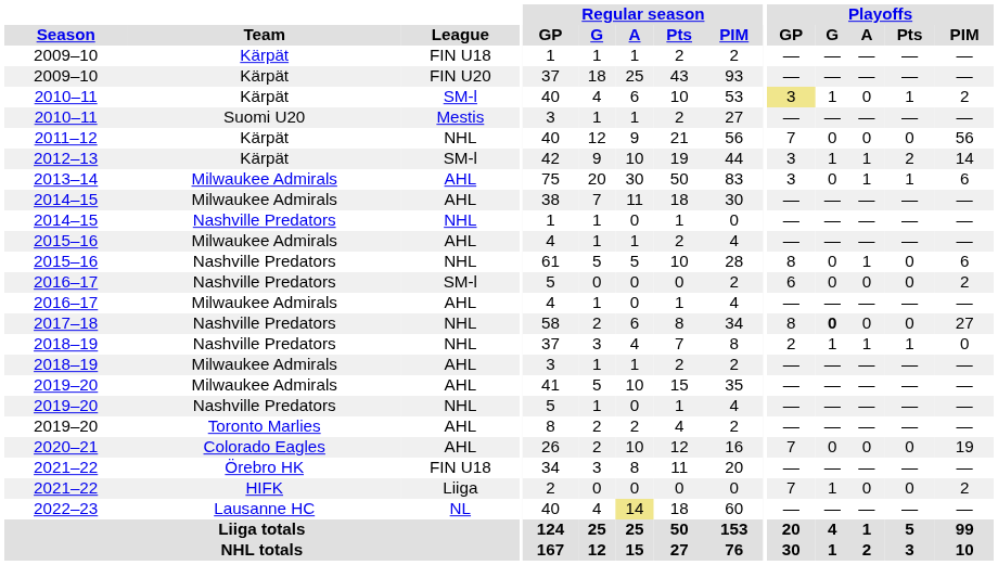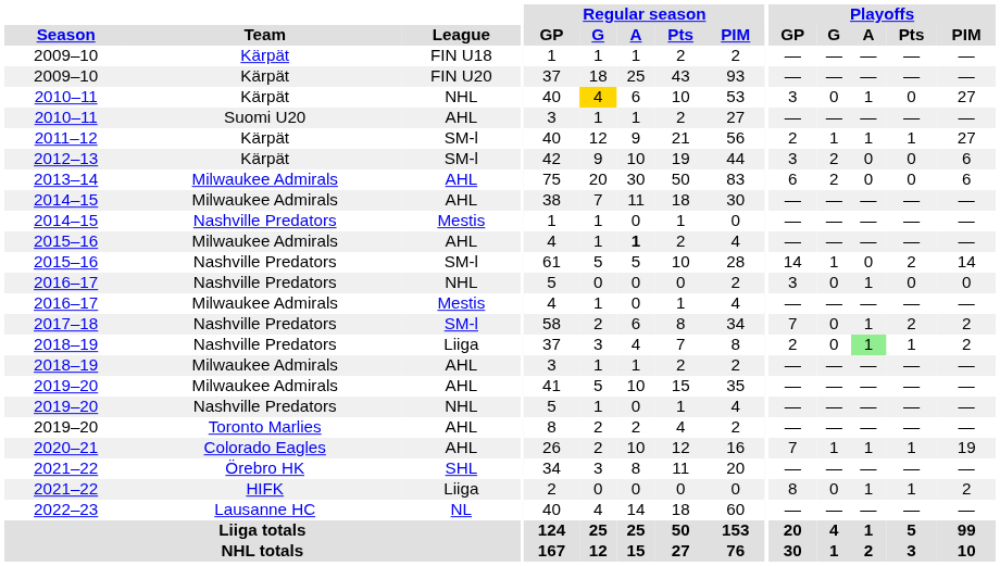2010–11 / Kärpät | League: SM-l -> NHL
2010–11 / Kärpät | Regular season / G: no background -> gold background
2010–11 / Kärpät | Playoffs / GP: khaki background -> no background
2010–11 / Kärpät | Playoffs / G: 1 -> 0
2010–11 / Kärpät | Playoffs / A: 0 -> 1
2010–11 / Kärpät | Playoffs / Pts: 1 -> 0
2010–11 / Kärpät | Playoffs / PIM: 2 -> 27
2010–11 / Suomi U20 | League: Mestis -> AHL
2011–12 | League: NHL -> SM-l
2011–12 | Playoffs / GP: 7 -> 2
2011–12 | Playoffs / G: 0 -> 1
2011–12 | Playoffs / A: 0 -> 1
2011–12 | Playoffs / Pts: 0 -> 1
2011–12 | Playoffs / PIM: 56 -> 27
2012–13 | Playoffs / G: 1 -> 2
2012–13 | Playoffs / A: 1 -> 0
2012–13 | Playoffs / Pts: 2 -> 0
2012–13 | Playoffs / PIM: 14 -> 6
2013–14 | Playoffs / GP: 3 -> 6
2013–14 | Playoffs / G: 0 -> 2
2013–14 | Playoffs / A: 1 -> 0
2013–14 | Playoffs / Pts: 1 -> 0
2014–15 / Nashville Predators | League: NHL -> Mestis
2015–16 / Milwaukee Admirals | Regular season / A: normal -> bold
2015–16 / Nashville Predators | League: NHL -> SM-l
2015–16 / Nashville Predators | Playoffs / GP: 8 -> 14
2015–16 / Nashville Predators | Playoffs / G: 0 -> 1
2015–16 / Nashville Predators | Playoffs / A: 1 -> 0
2015–16 / Nashville Predators | Playoffs / Pts: 0 -> 2
2015–16 / Nashville Predators | Playoffs / PIM: 6 -> 14
2016–17 / Nashville Predators | League: SM-l -> NHL
2016–17 / Nashville Predators | Playoffs / GP: 6 -> 3
2016–17 / Nashville Predators | Playoffs / A: 0 -> 1
2016–17 / Nashville Predators | Playoffs / PIM: 2 -> 0
2016–17 / Milwaukee Admirals | League: AHL -> Mestis
2017–18 | League: NHL -> SM-l
2017–18 | Playoffs / GP: 8 -> 7
2017–18 | Playoffs / G: bold -> normal
2017–18 | Playoffs / A: 0 -> 1
2017–18 | Playoffs / Pts: 0 -> 2
2017–18 | Playoffs / PIM: 27 -> 2
2018–19 / Nashville Predators | League: NHL -> Liiga
2018–19 / Nashville Predators | Playoffs / G: 1 -> 0
2018–19 / Nashville Predators | Playoffs / A: no background -> lightgreen background
2018–19 / Nashville Predators | Playoffs / PIM: 0 -> 2
2020–21 | Playoffs / G: 0 -> 1
2020–21 | Playoffs / A: 0 -> 1
2020–21 | Playoffs / Pts: 0 -> 1
2021–22 / Örebro HK | League: FIN U18 -> SHL
2021–22 / HIFK | Playoffs / GP: 7 -> 8
2021–22 / HIFK | Playoffs / G: 1 -> 0
2021–22 / HIFK | Playoffs / A: 0 -> 1
2021–22 / HIFK | Playoffs / Pts: 0 -> 1
2022–23 | Regular season / A: khaki background -> no background
